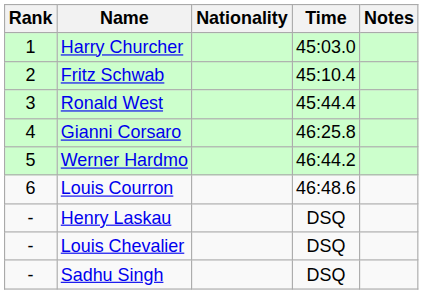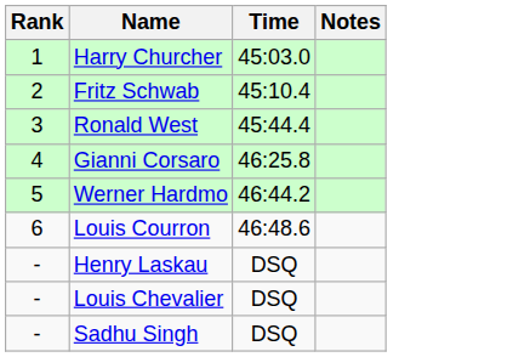- column: Nationality
